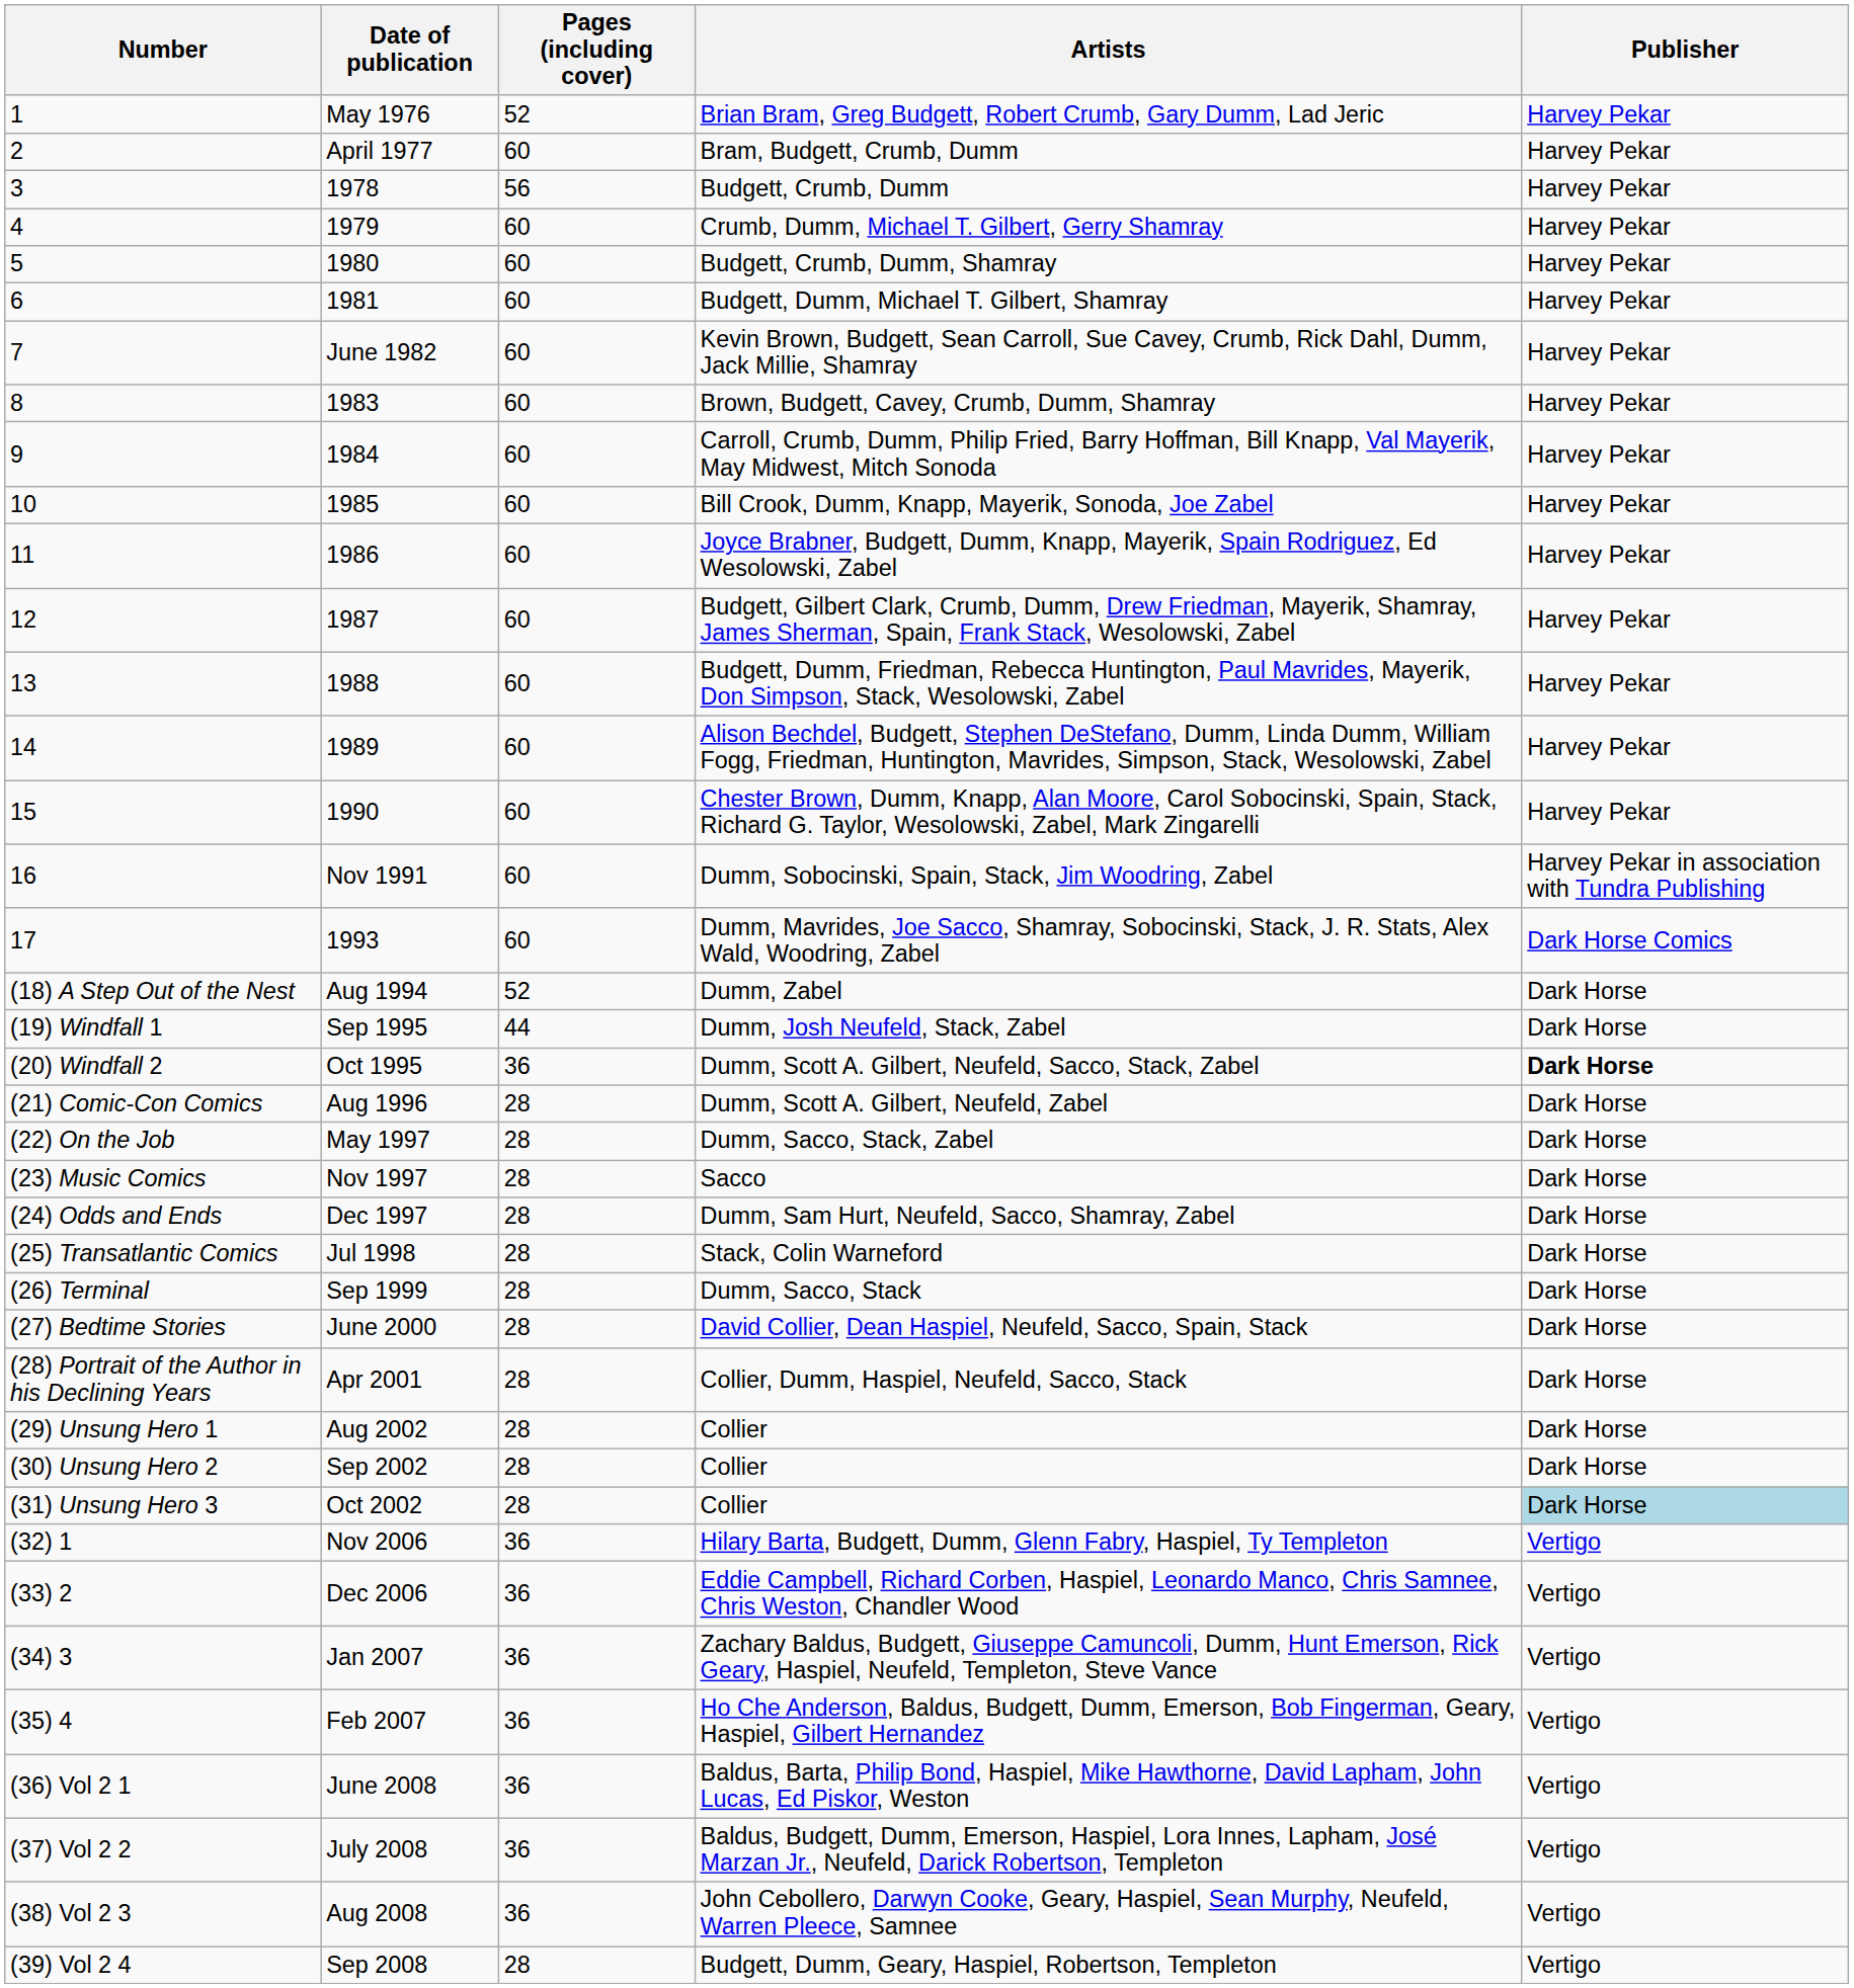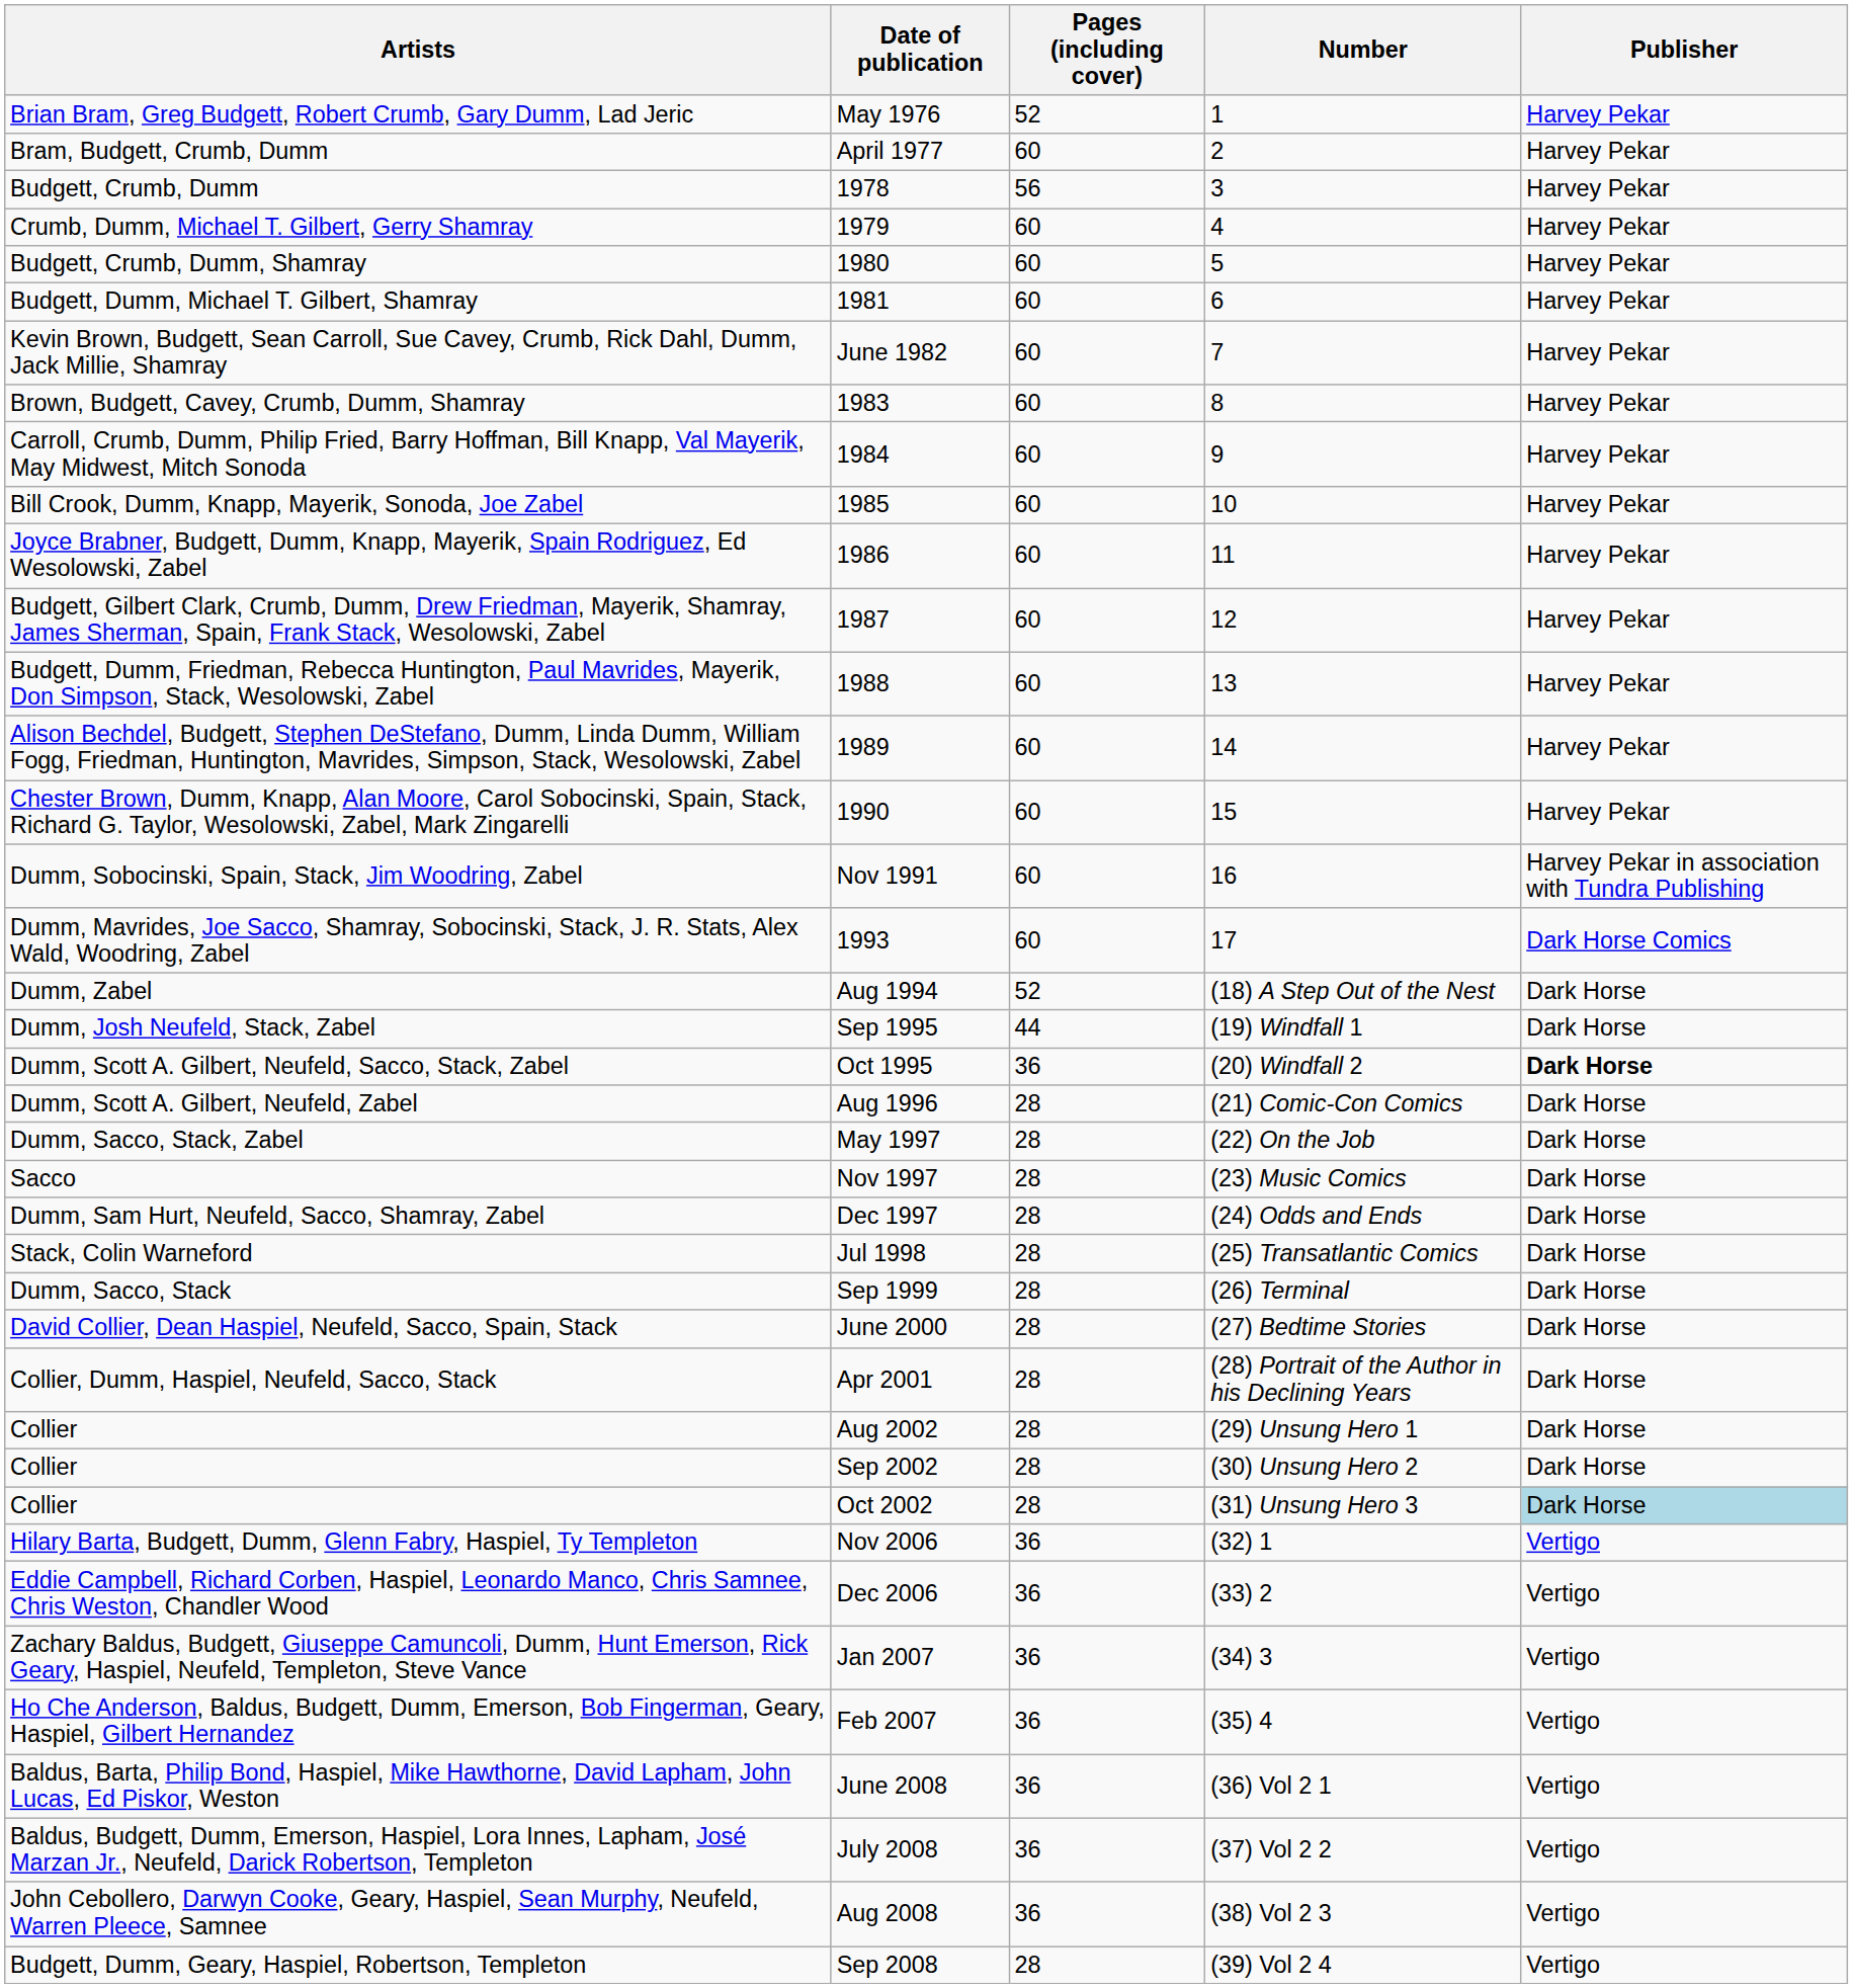columns swapped: Number <-> Artists
